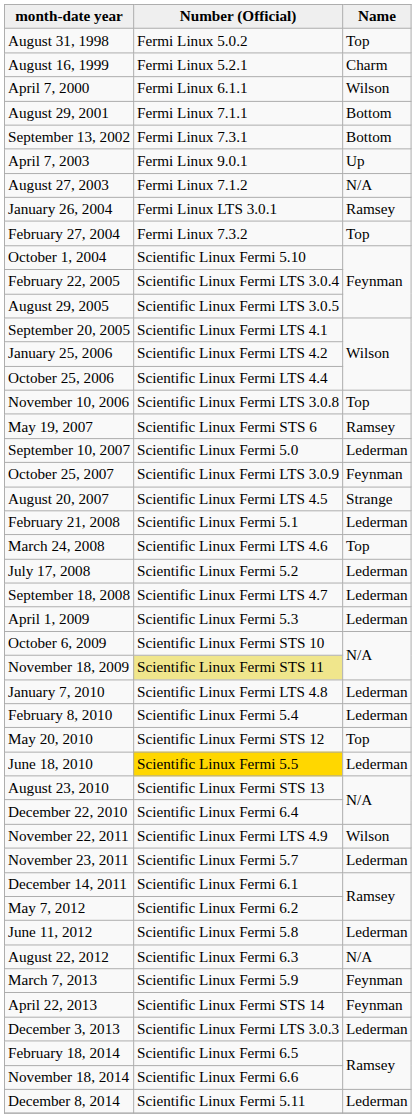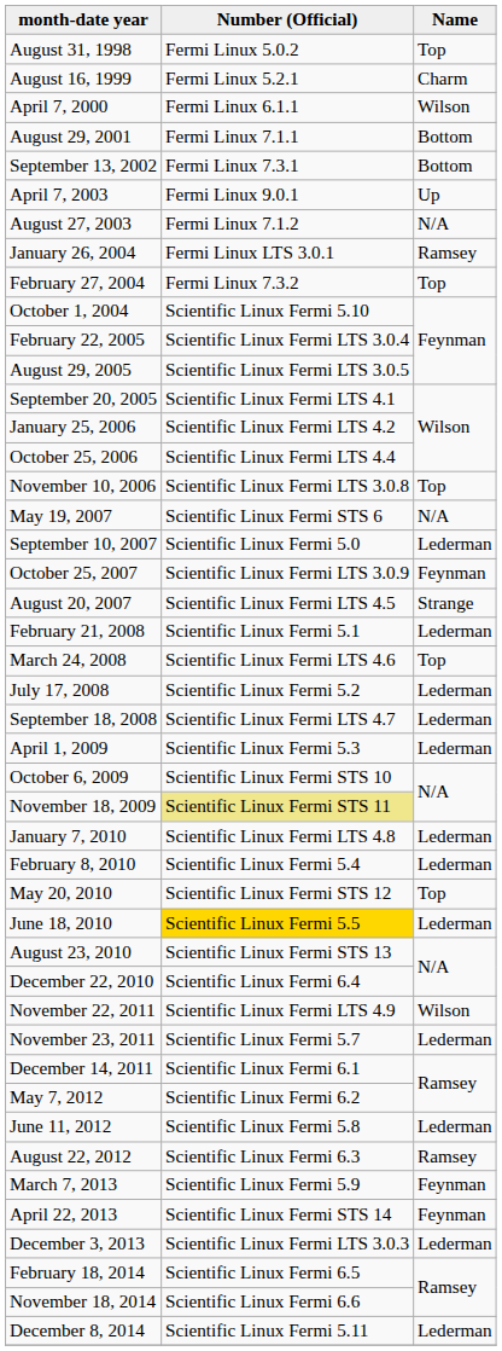May 19, 2007 | Name: Ramsey -> N/A
August 22, 2012 | Name: N/A -> Ramsey
